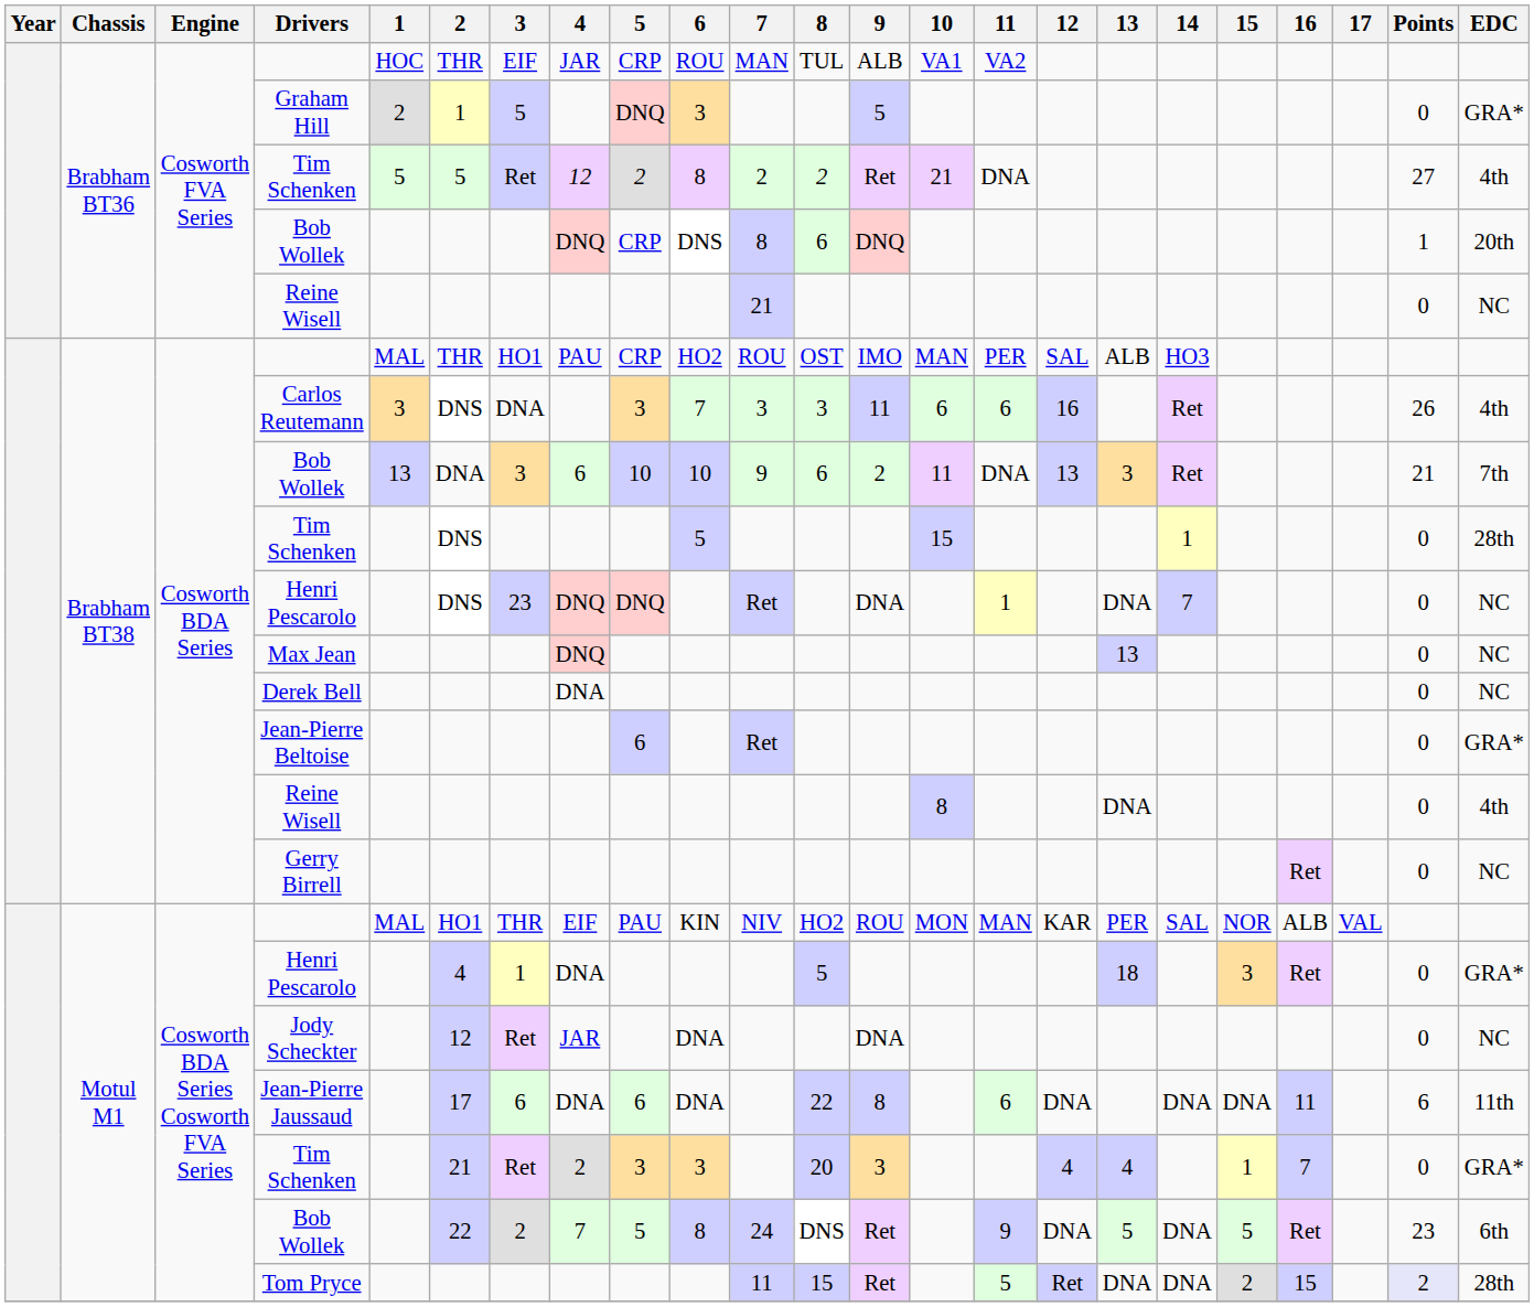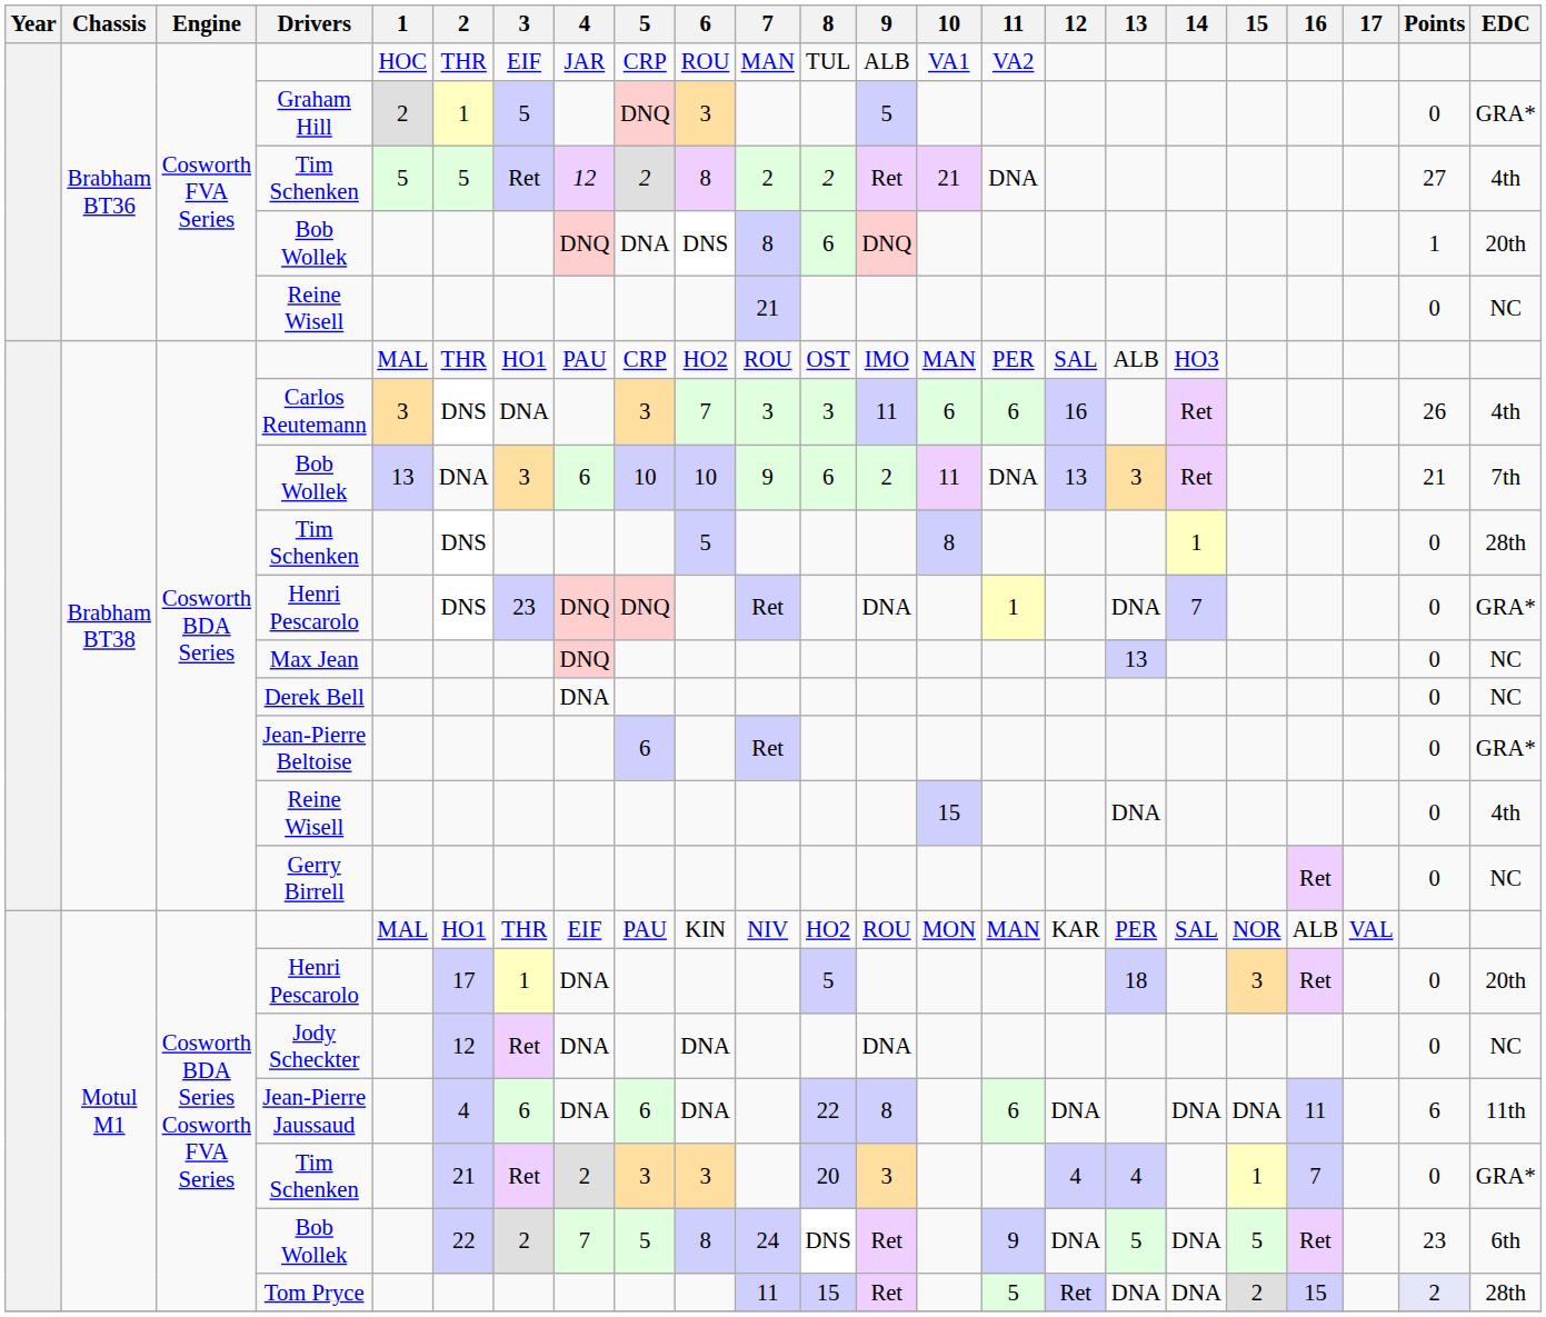Brabham BT36 / Bob Wollek | 5: CRP -> DNA
Brabham BT38 / Tim Schenken | 10: 15 -> 8
Brabham BT38 / Henri Pescarolo | EDC: NC -> GRA*
Brabham BT38 / Reine Wisell | 10: 8 -> 15
Motul M1 / Henri Pescarolo | 2: 4 -> 17
Motul M1 / Henri Pescarolo | EDC: GRA* -> 20th
Jody Scheckter | 4: JAR -> DNA
Jean-Pierre Jaussaud | 2: 17 -> 4
